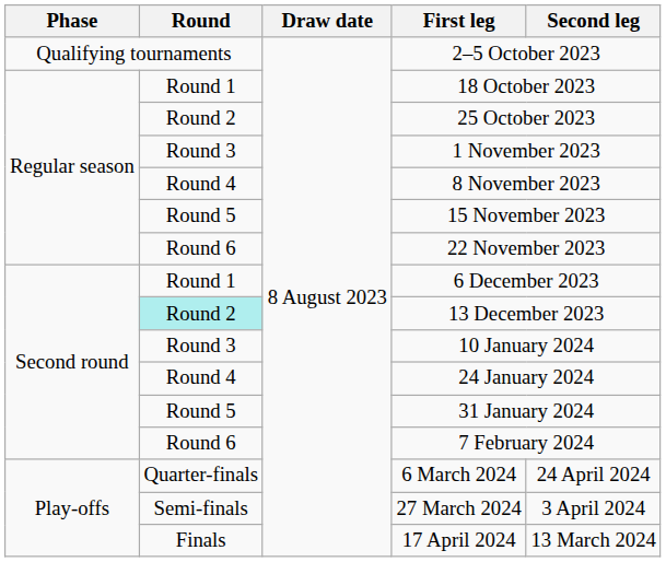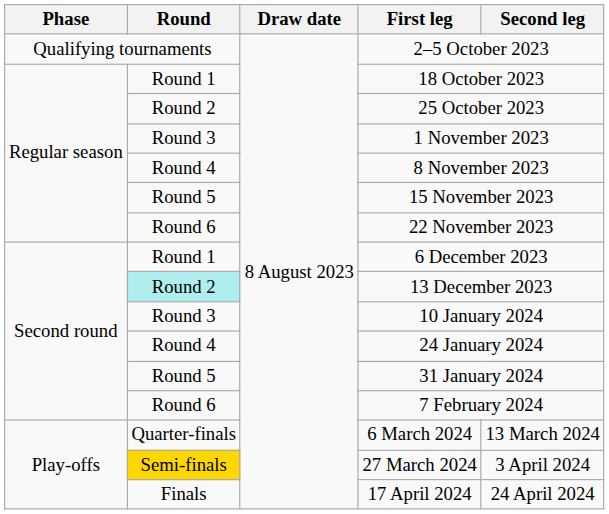6 March 2024 | Second leg: 24 April 2024 -> 13 March 2024
27 March 2024 | Round: no background -> gold background
17 April 2024 | Second leg: 13 March 2024 -> 24 April 2024
